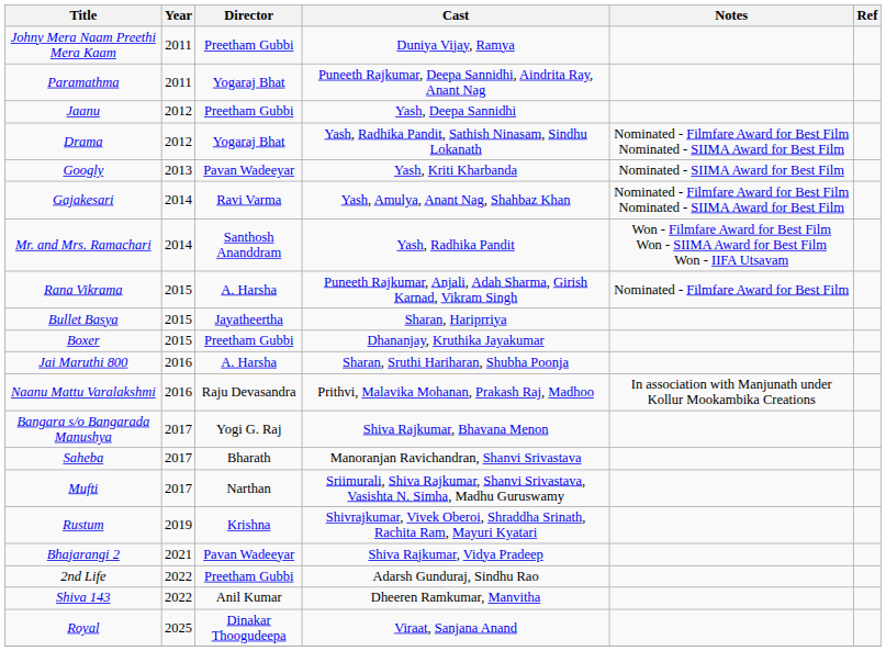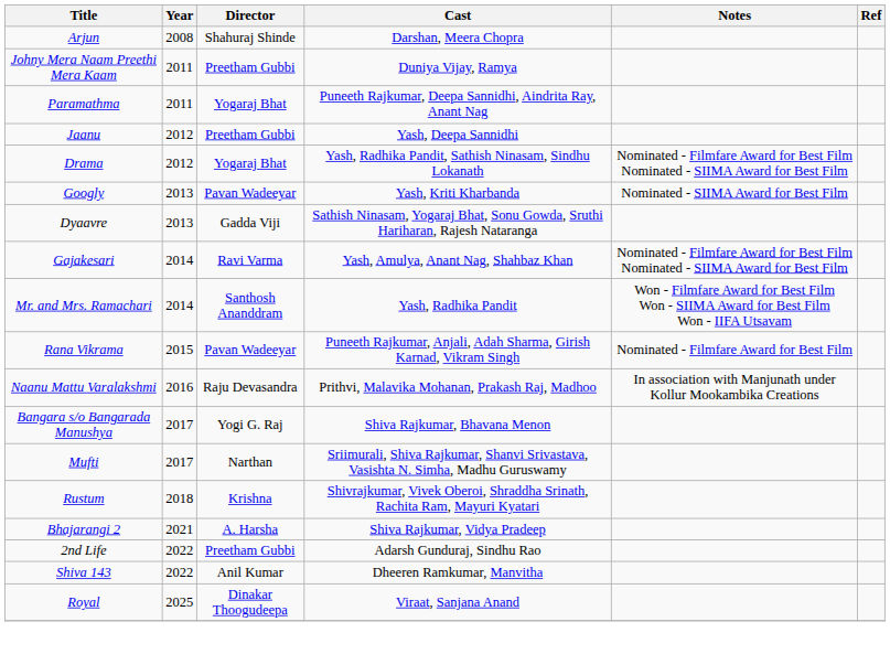+ row: Arjun | 2008 | Shahuraj Shinde | Darshan, Meera Chopra
+ row: Dyaavre | 2013 | Gadda Viji | Sathish Ninasam, Yogaraj Bhat, Sonu Gowda, Sruthi Hariharan, Rajesh Nataranga
Rana Vikrama | Director: A. Harsha -> Pavan Wadeeyar
- row: Bullet Basya | 2015 | Jayatheertha | Sharan, Hariprriya
- row: Boxer | 2015 | Preetham Gubbi | Dhananjay, Kruthika Jayakumar
- row: Jai Maruthi 800 | 2016 | A. Harsha | Sharan, Sruthi Hariharan, Shubha Poonja
- row: Saheba | 2017 | Bharath | Manoranjan Ravichandran, Shanvi Srivastava
Rustum | Year: 2019 -> 2018
Bhajarangi 2 | Director: Pavan Wadeeyar -> A. Harsha
